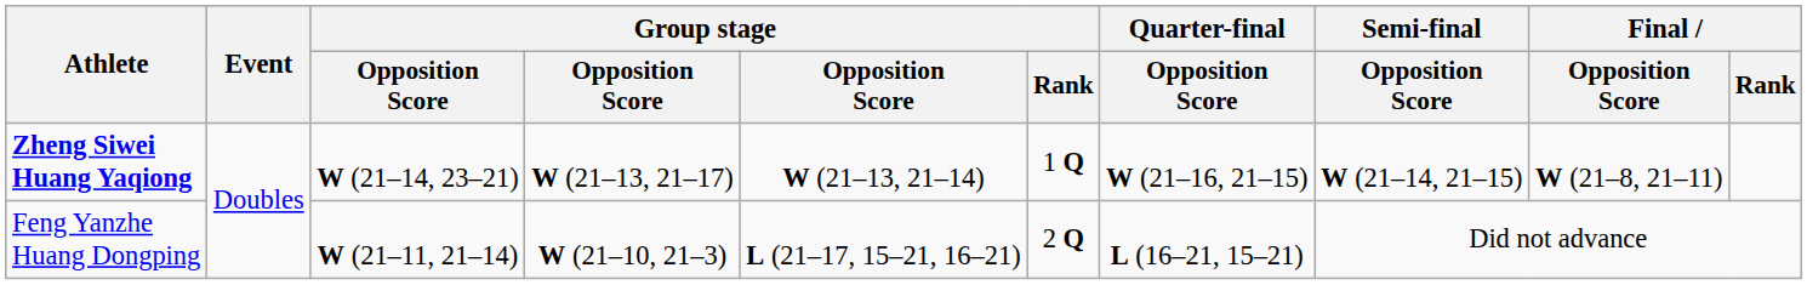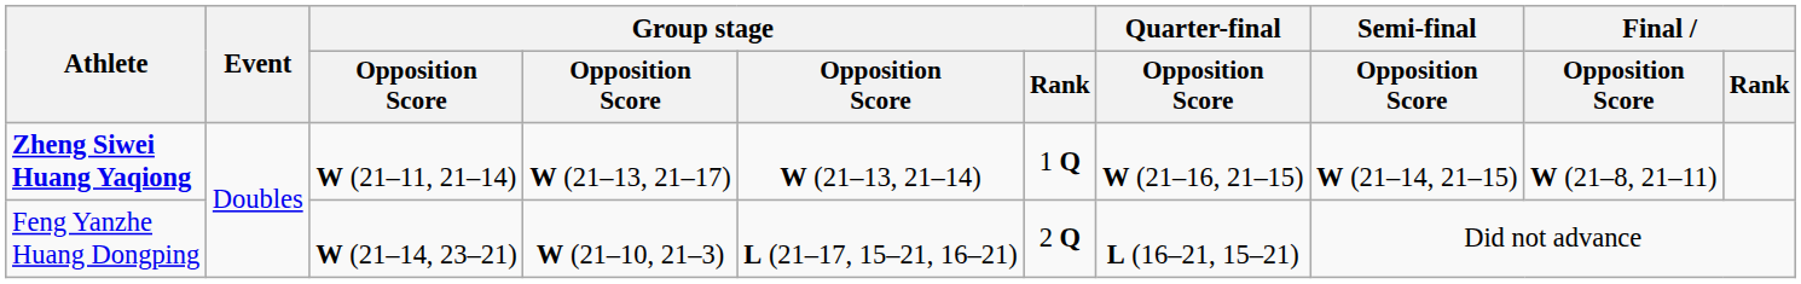Zheng Siwei Huang Yaqiong | column 3: W (21–14, 23–21) -> W (21–11, 21–14)
Feng Yanzhe Huang Dongping | column 3: W (21–11, 21–14) -> W (21–14, 23–21)
